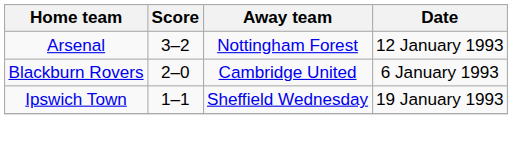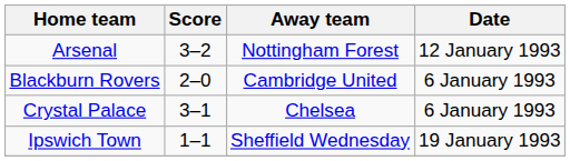+ row: Crystal Palace | 3–1 | Chelsea | 6 January 1993
